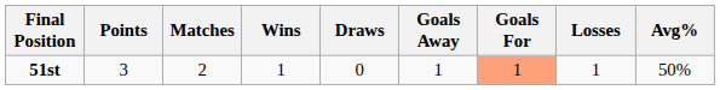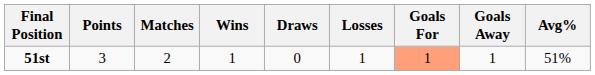columns swapped: Losses <-> Goals Away
51st | Avg%: 50% -> 51%
